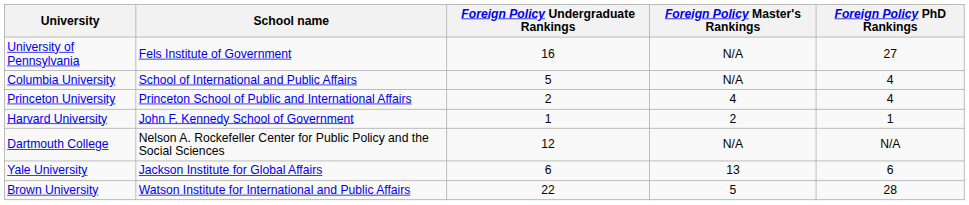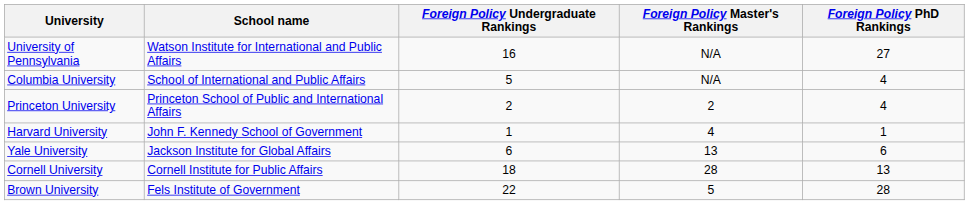University of Pennsylvania | School name: Fels Institute of Government -> Watson Institute for International and Public Affairs
Princeton University | Foreign Policy Master's Rankings: 4 -> 2
Harvard University | Foreign Policy Master's Rankings: 2 -> 4
- row: Dartmouth College | Nelson A. Rockefeller Center for Public Policy and the Social Sciences | 12 | N/A | N/A
+ row: Cornell University | Cornell Institute for Public Affairs | 18 | 28 | 13
Brown University | School name: Watson Institute for International and Public Affairs -> Fels Institute of Government
